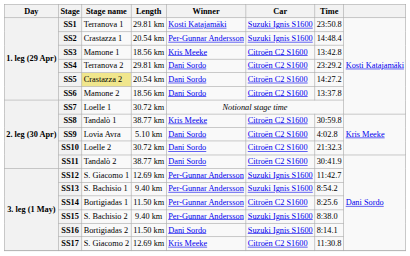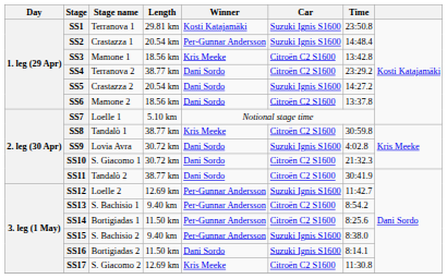SS4 | Length: 29.81 km -> 38.77 km
SS5 | Stage name: khaki background -> no background
SS5 | Car: Citroën C2 S1600 -> Suzuki Ignis S1600
SS7 | Length: 30.72 km -> 5.10 km
SS9 | Length: 5.10 km -> 30.72 km
SS9 | Car: Citroën C2 S1600 -> Suzuki Ignis S1600
SS10 | Stage name: Loelle 2 -> S. Giacomo 1
SS12 | Stage name: S. Giacomo 1 -> Loelle 2
SS13 | Car: Suzuki Ignis S1600 -> Citroën C2 S1600
